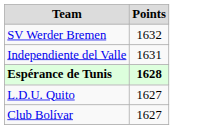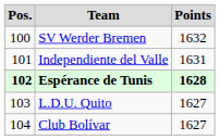+ column: Pos. | 100 | 101 | 102 | 103 | 104
